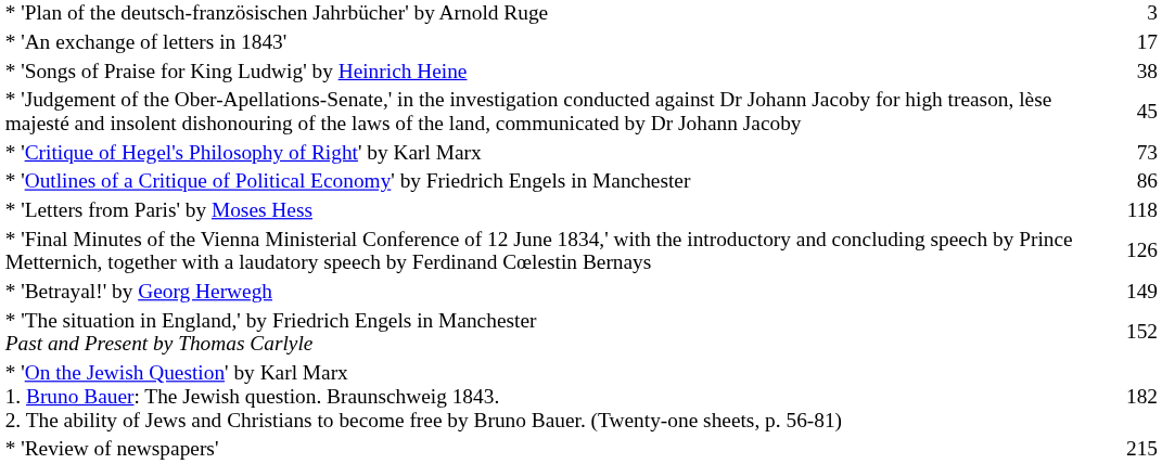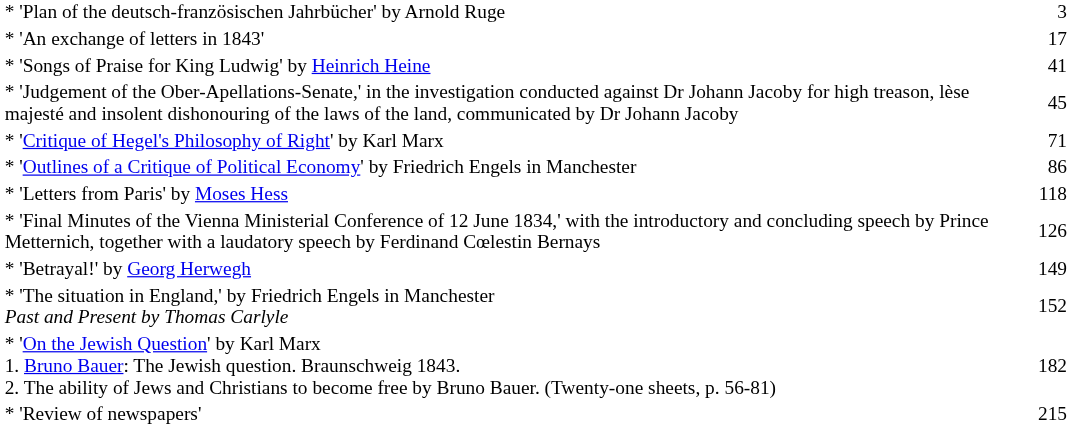* 'Songs of Praise for King Ludwig' by Heinrich Heine | column 2: 38 -> 41
* 'Critique of Hegel's Philosophy of Right' by Karl Marx | column 2: 73 -> 71
